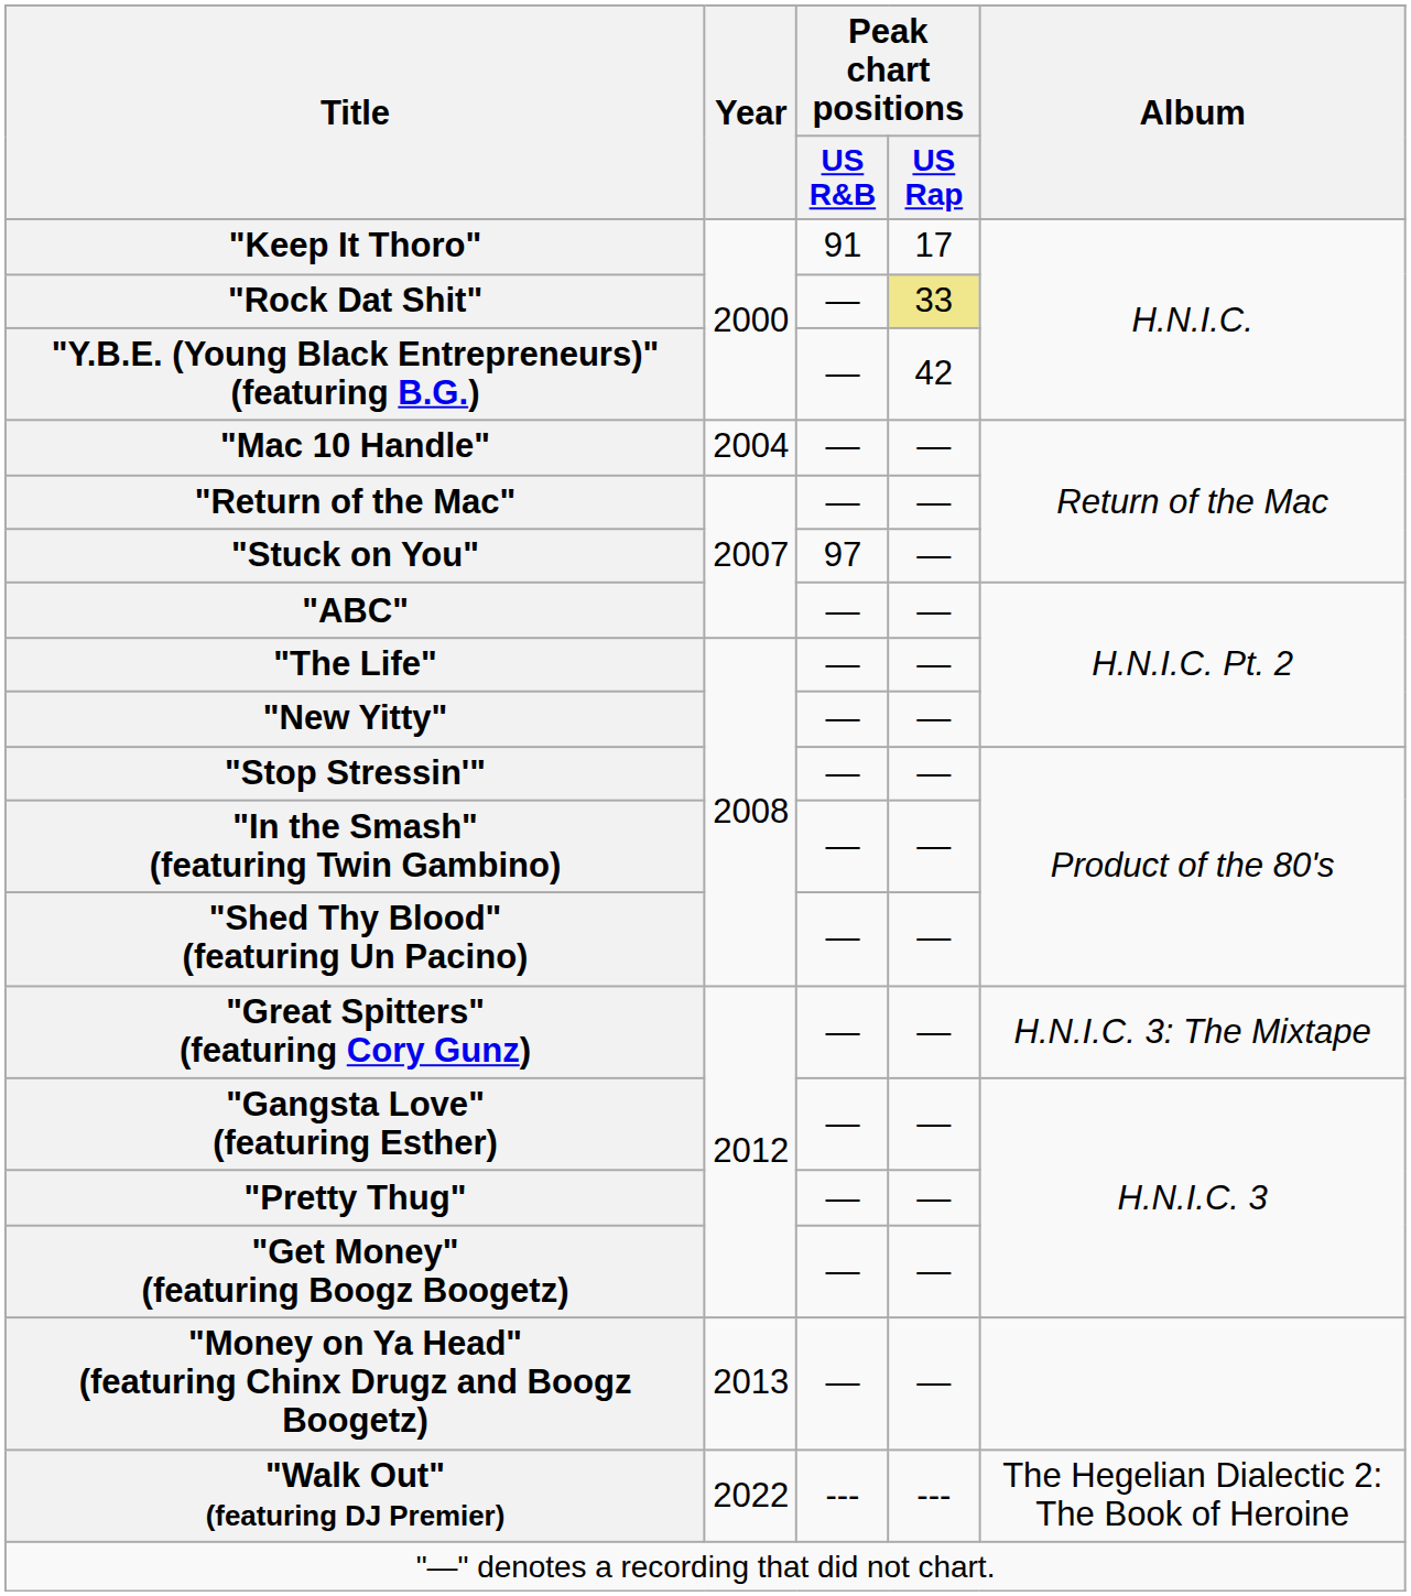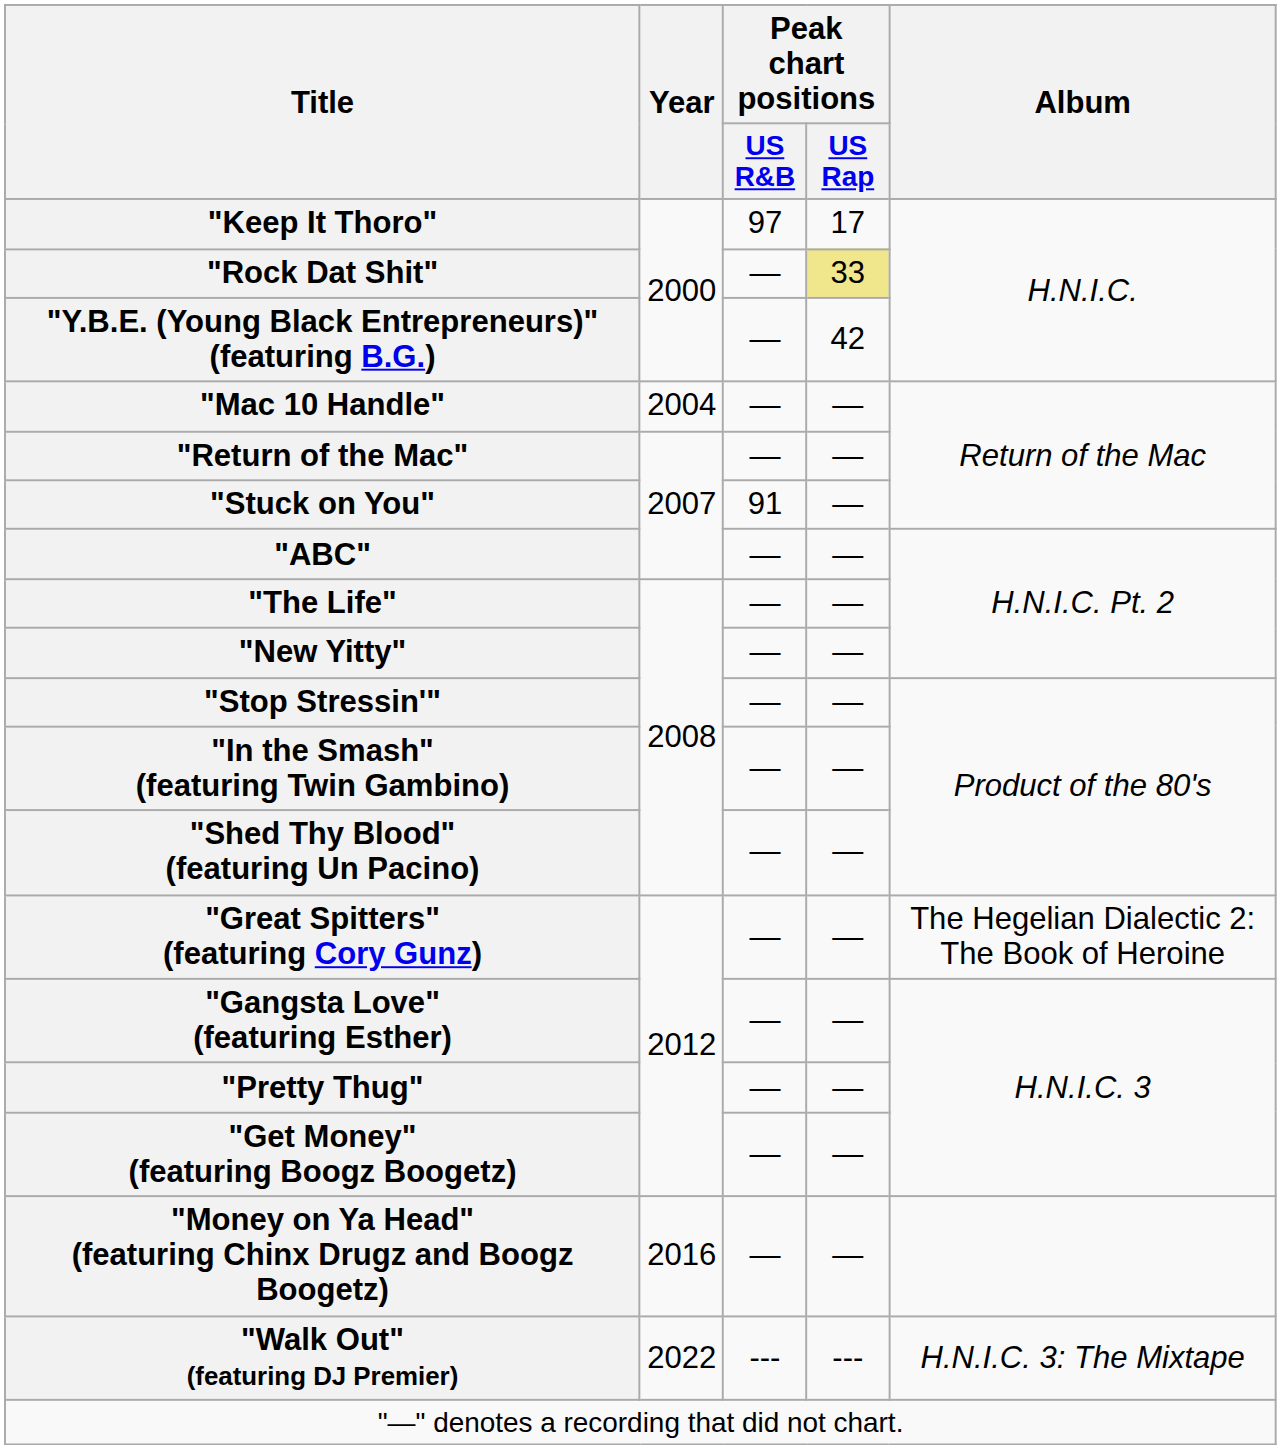"Keep It Thoro" | Peak chart positions / US R&B: 91 -> 97
"Stuck on You" | Peak chart positions / US R&B: 97 -> 91
"Great Spitters" (featuring Cory Gunz) | Album: H.N.I.C. 3: The Mixtape -> The Hegelian Dialectic 2: The Book of Heroine
"Money on Ya Head" (featuring Chinx Drugz and Boogz Boogetz) | Year: 2013 -> 2016
"Walk Out" (featuring DJ Premier) | Album: The Hegelian Dialectic 2: The Book of Heroine -> H.N.I.C. 3: The Mixtape
